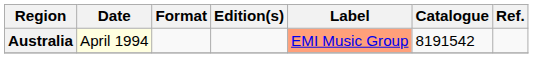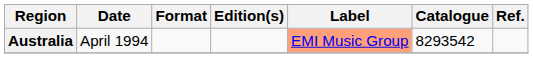Australia | Date: lightyellow background -> no background
Australia | Catalogue: 8191542 -> 8293542
